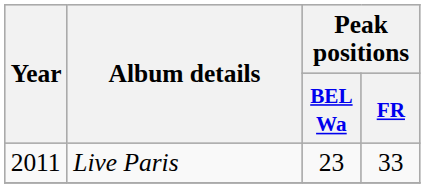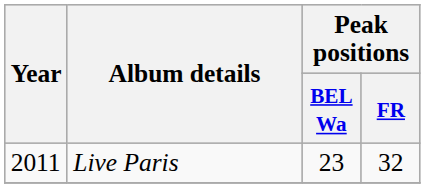Live Paris | Peak positions / FR: 33 -> 32
